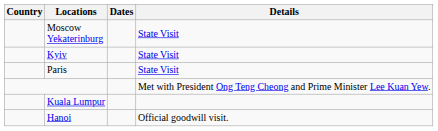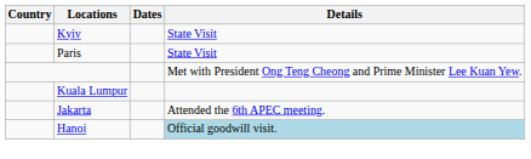- row: Moscow Yekaterinburg | State Visit
+ row: Jakarta | Attended the 6th APEC meeting.
Hanoi | Details: no background -> lightblue background
